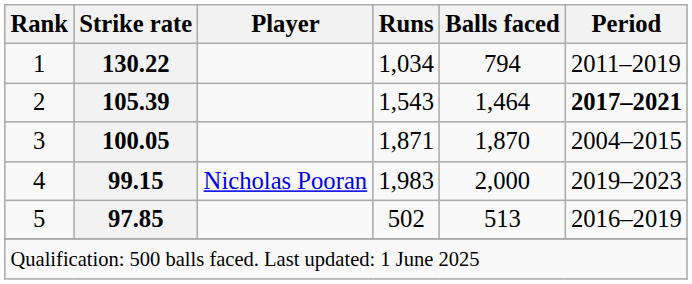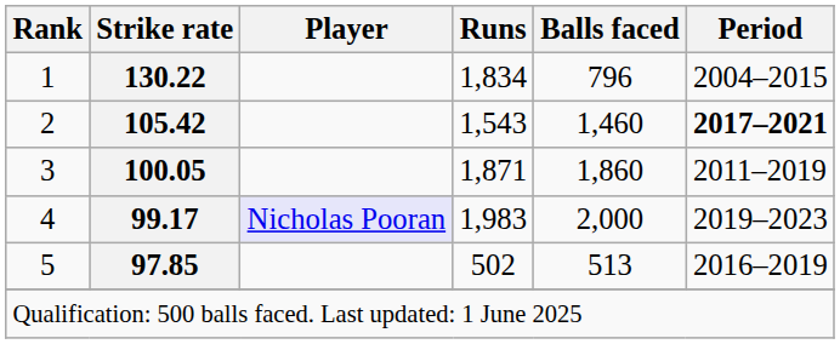1 | Runs: 1,034 -> 1,834
1 | Balls faced: 794 -> 796
1 | Period: 2011–2019 -> 2004–2015
2 | Strike rate: 105.39 -> 105.42
2 | Balls faced: 1,464 -> 1,460
3 | Balls faced: 1,870 -> 1,860
3 | Period: 2004–2015 -> 2011–2019
4 | Strike rate: 99.15 -> 99.17
4 | Player: no background -> lavender background
